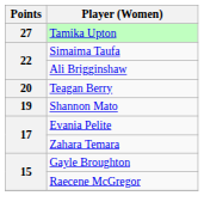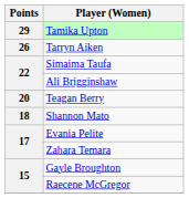Tamika Upton | Points: 27 -> 29
+ row: 26 | Tarryn Aiken
Shannon Mato | Points: 19 -> 18
